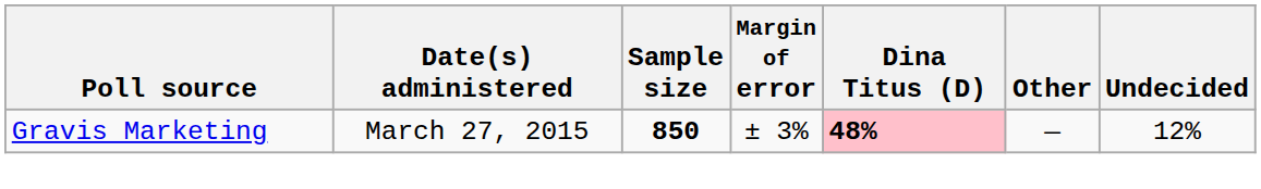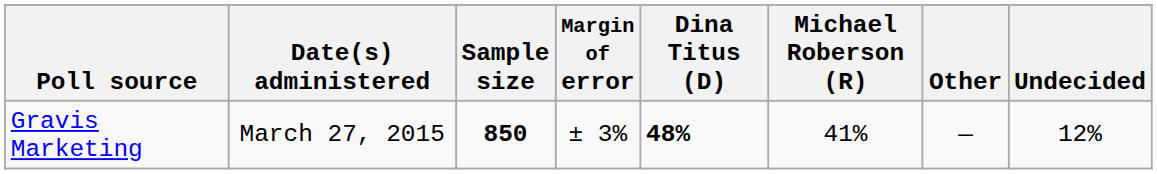+ column: Michael Roberson (R) | 41%
Gravis Marketing | Dina Titus (D): pink background -> no background
